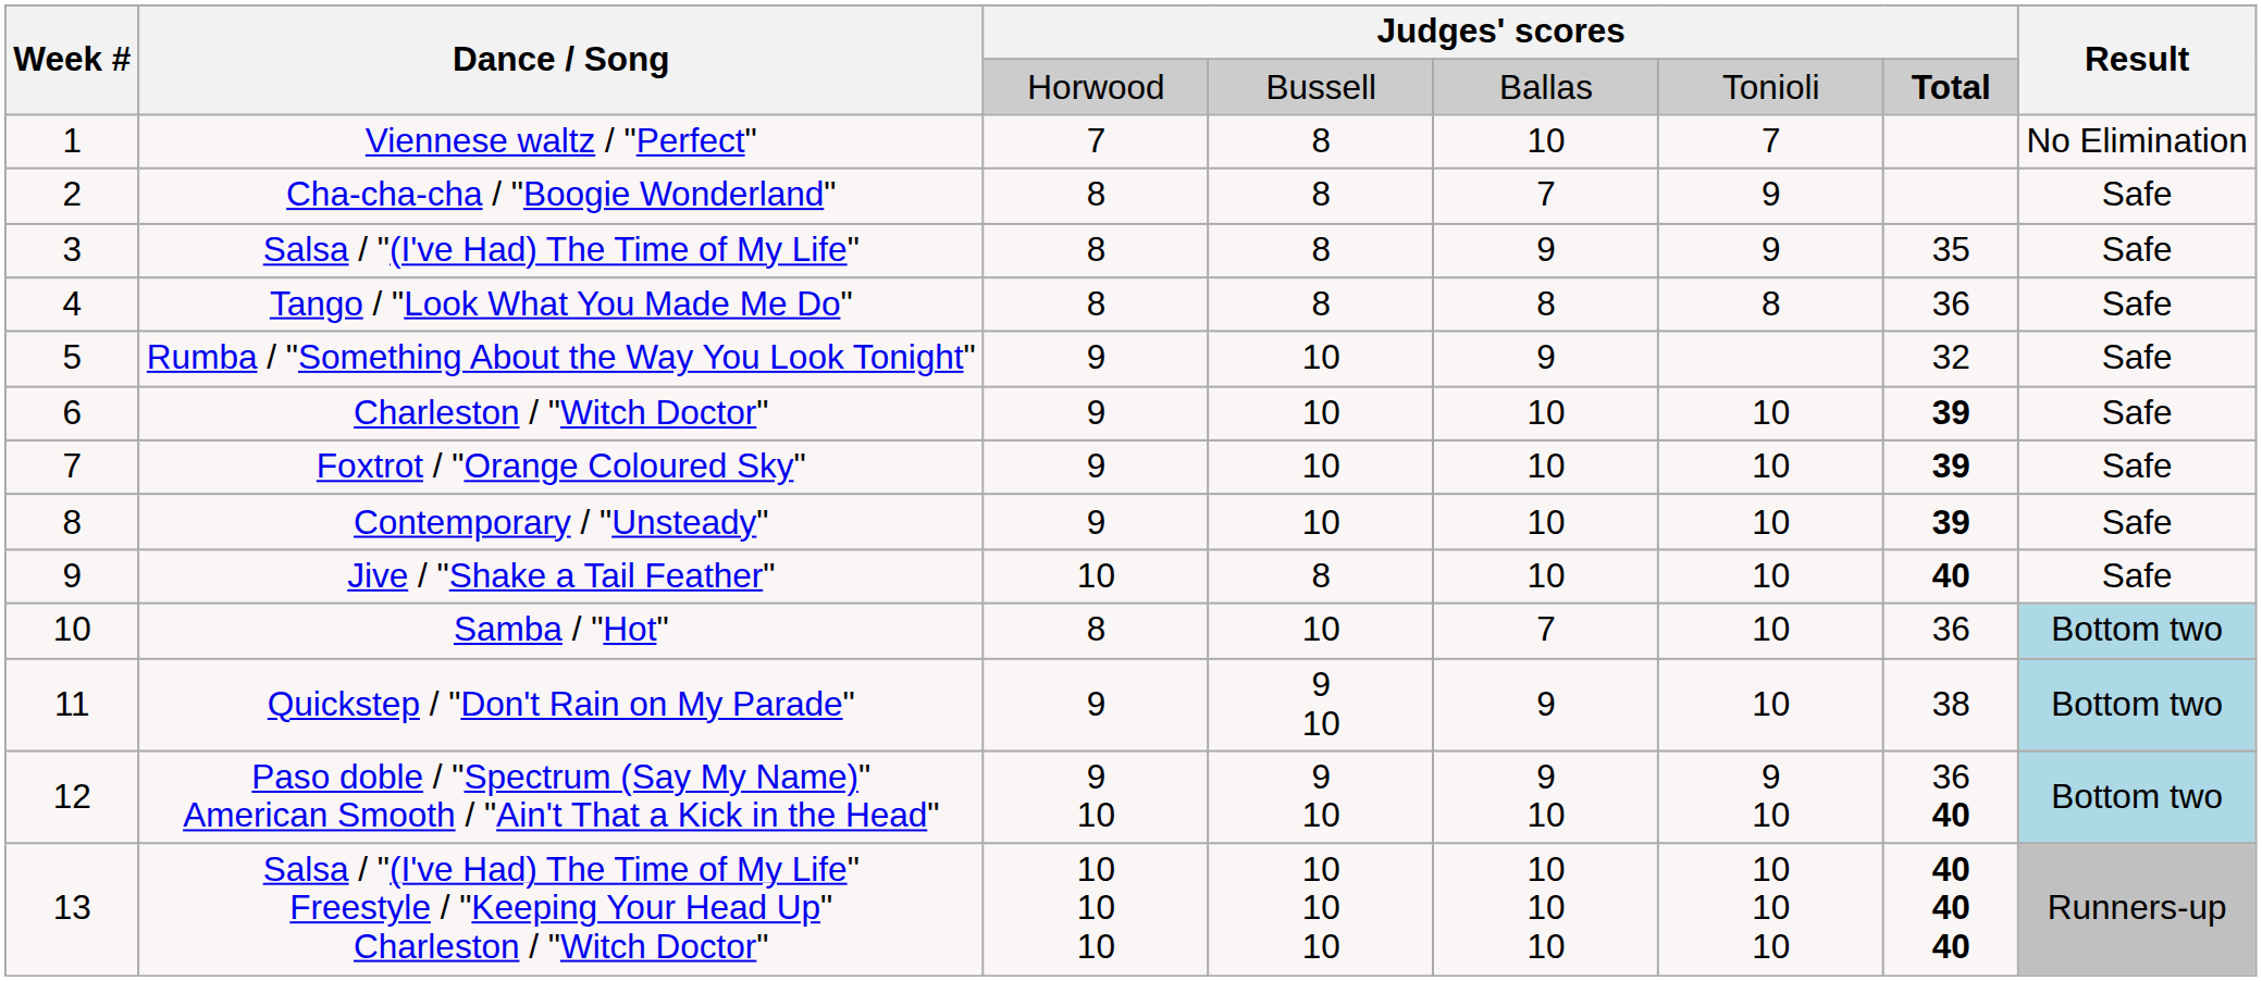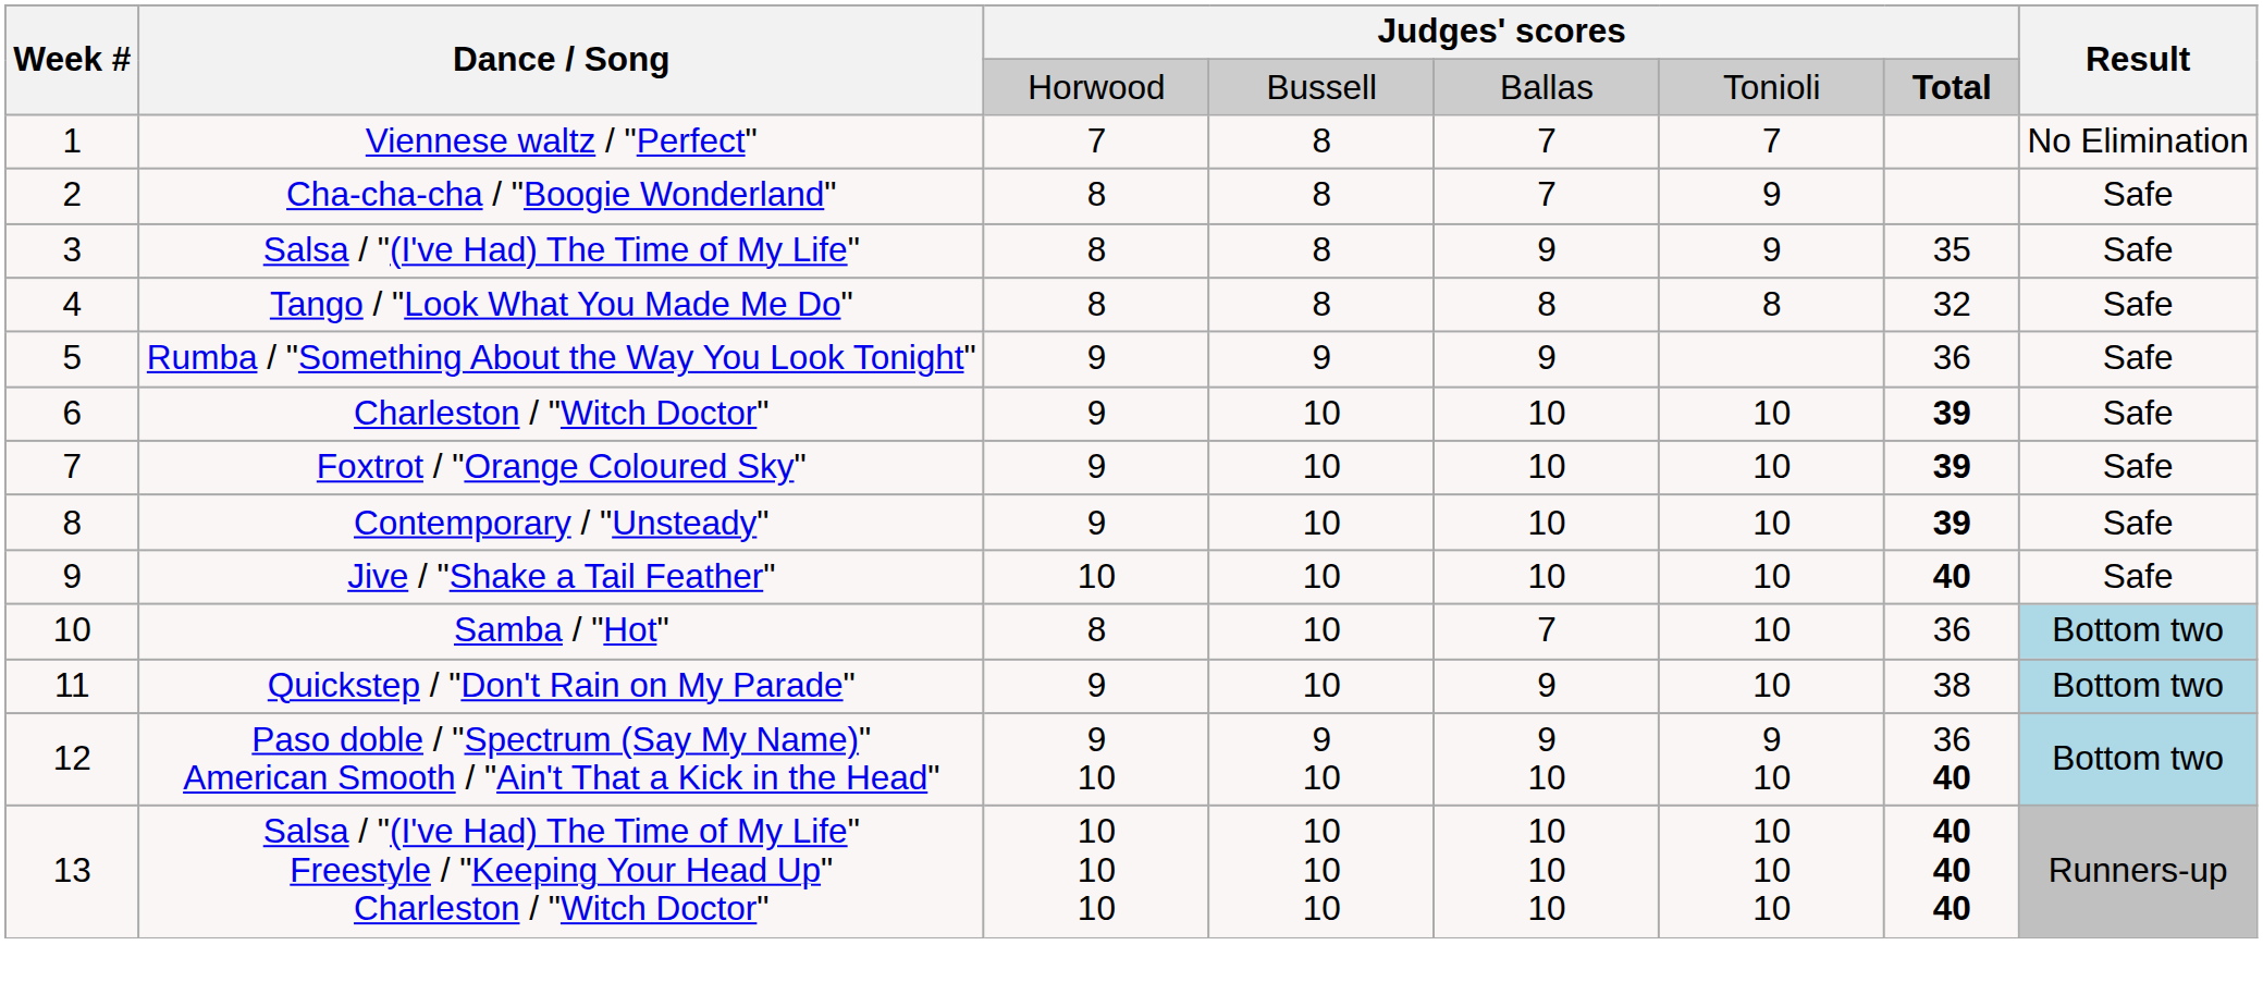Viennese waltz / "Perfect" | column 5: 10 -> 7
Tango / "Look What You Made Me Do" | column 7: 36 -> 32
Rumba / "Something About the Way You Look Tonight" | column 4: 10 -> 9
Rumba / "Something About the Way You Look Tonight" | column 7: 32 -> 36
Jive / "Shake a Tail Feather" | column 4: 8 -> 10
Quickstep / "Don't Rain on My Parade" | column 4: 9 10 -> 10
